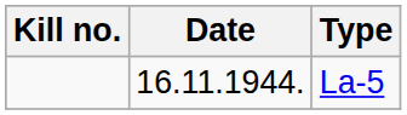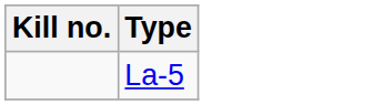- column: Date | 16.11.1944.
